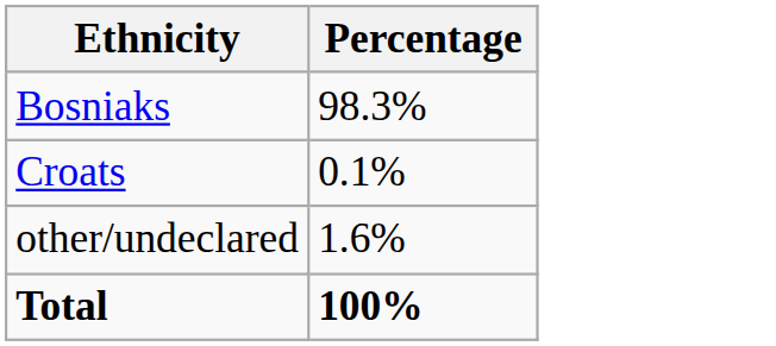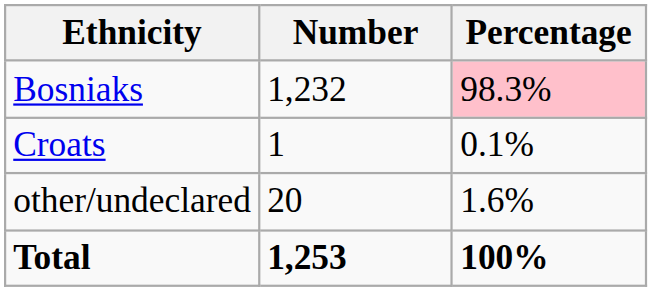+ column: Number | 1,232 | 1 | 20 | 1,253
Bosniaks | Percentage: no background -> pink background
